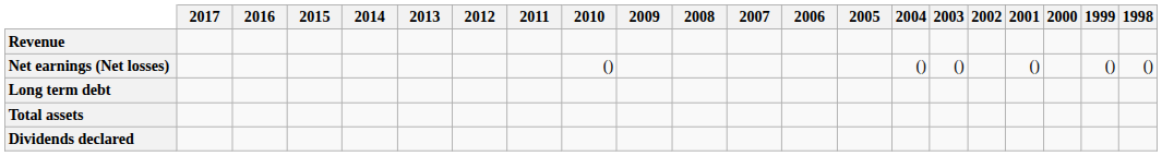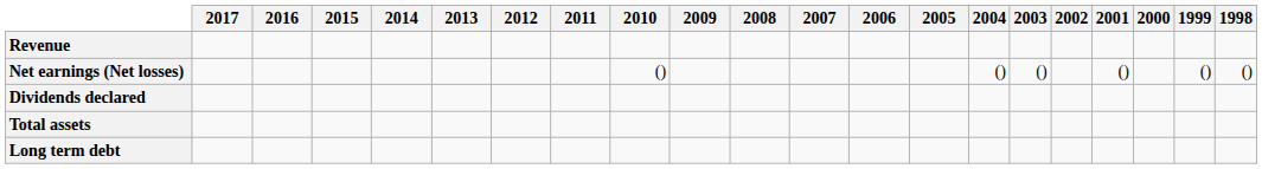rows swapped: Dividends declared <-> Long term debt
